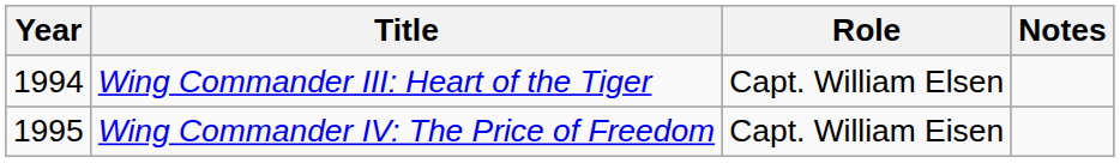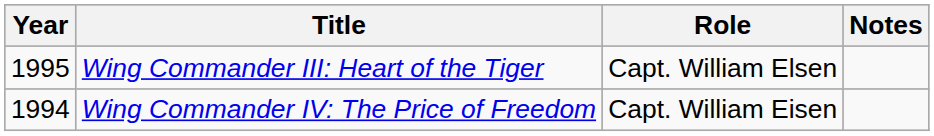Wing Commander III: Heart of the Tiger | Year: 1994 -> 1995
Wing Commander IV: The Price of Freedom | Year: 1995 -> 1994
